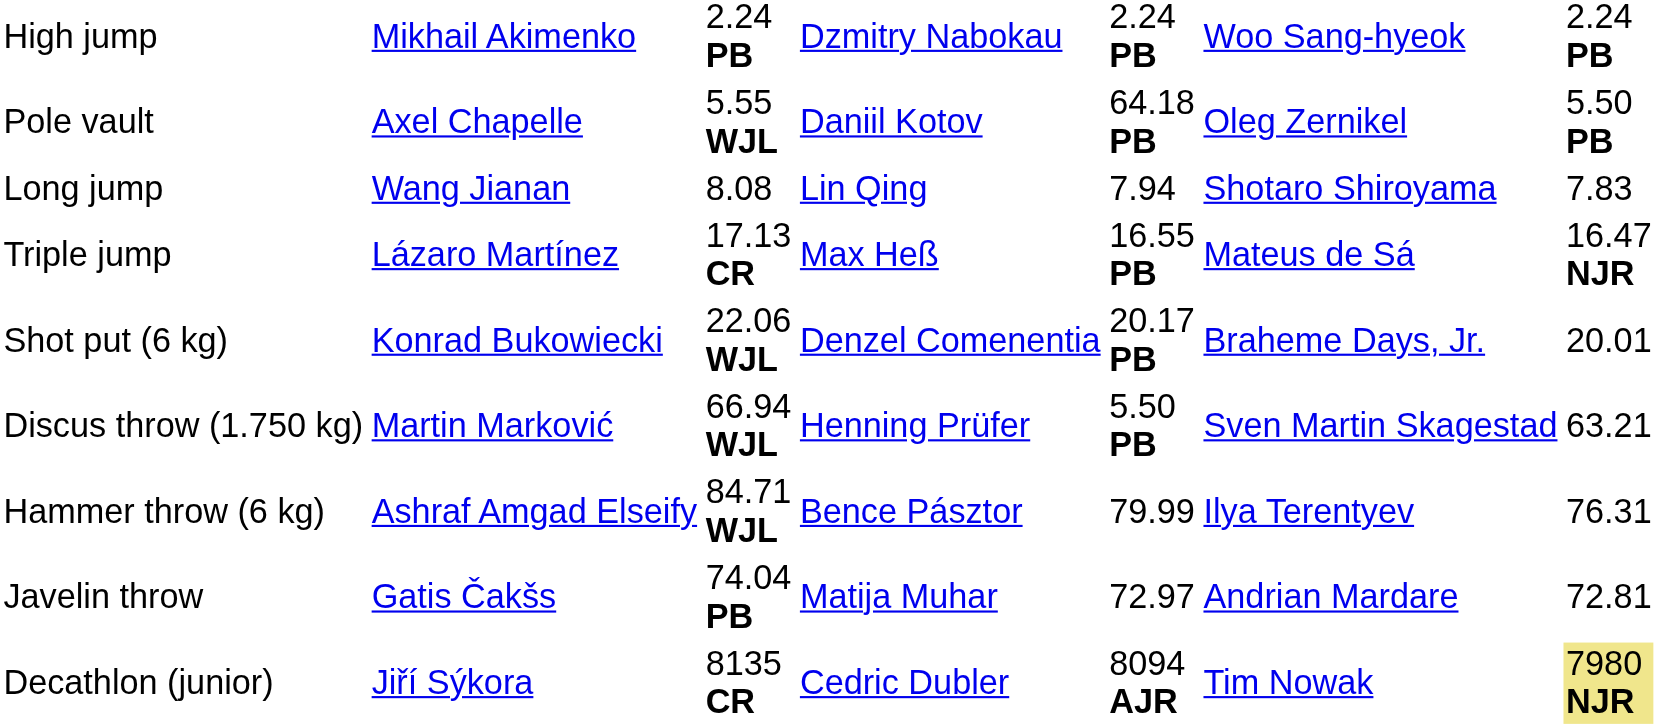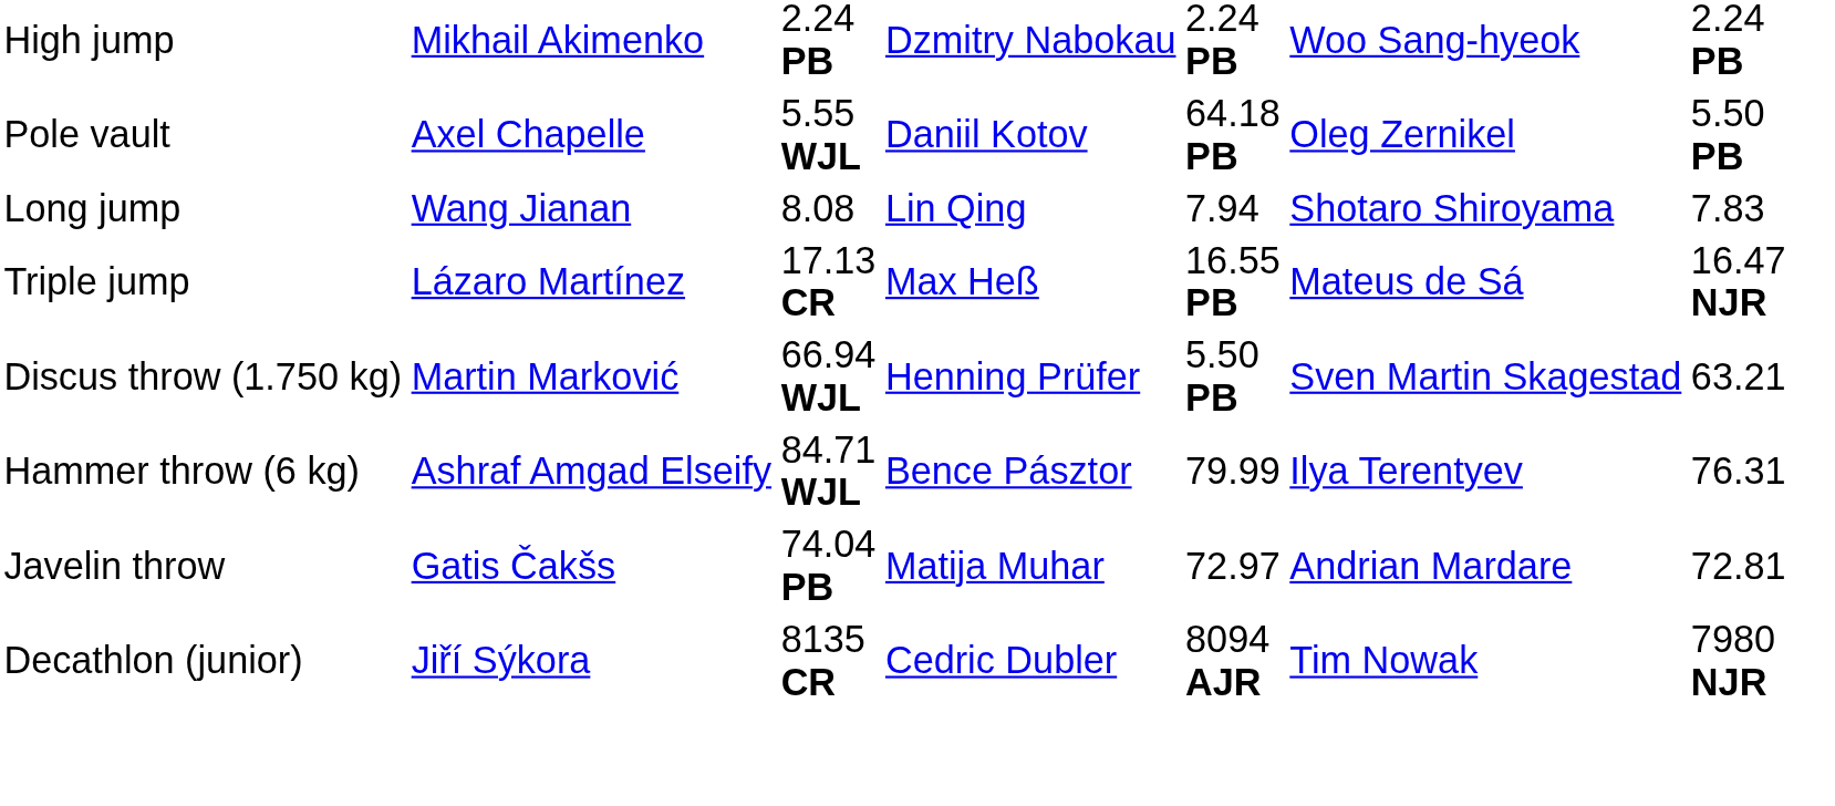- row: Shot put (6 kg) | Konrad Bukowiecki | 22.06 WJL | Denzel Comenentia | 20.17 PB | Braheme Days, Jr. | 20.01
Decathlon (junior) | column 7: khaki background -> no background
